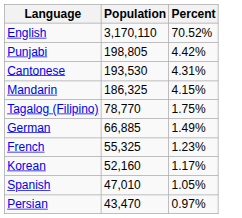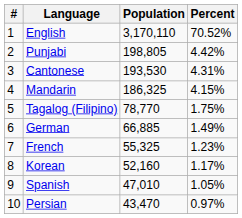+ column: # | 1 | 2 | 3 | 4 | 5 | 6 | 7 | 8 | 9 | 10
